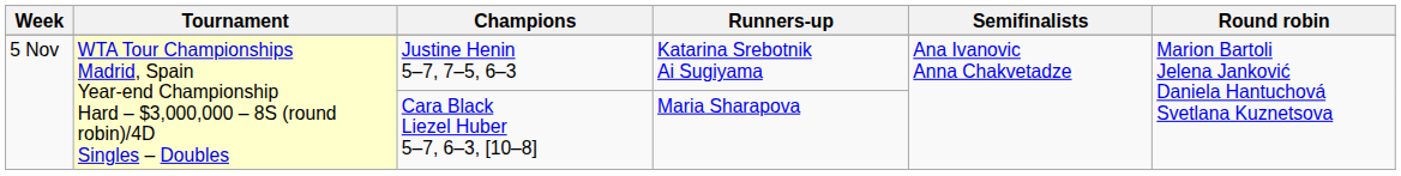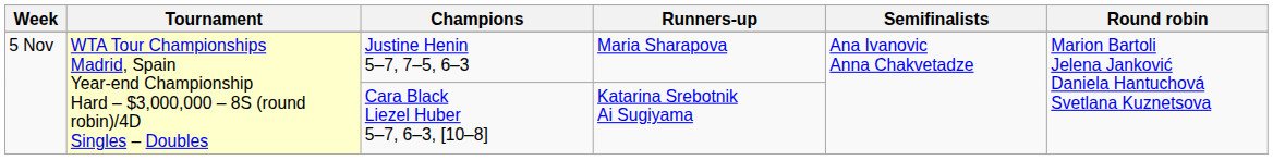Justine Henin 5–7, 7–5, 6–3 | Runners-up: Katarina Srebotnik Ai Sugiyama -> Maria Sharapova
Cara Black Liezel Huber 5–7, 6–3, [10–8] | Runners-up: Maria Sharapova -> Katarina Srebotnik Ai Sugiyama
